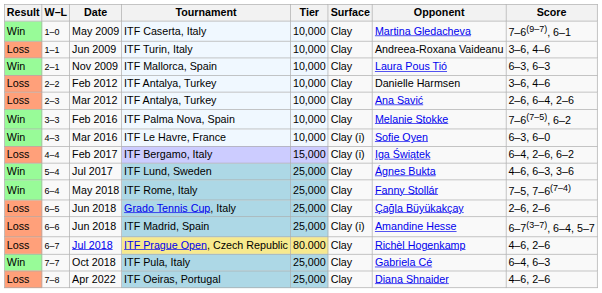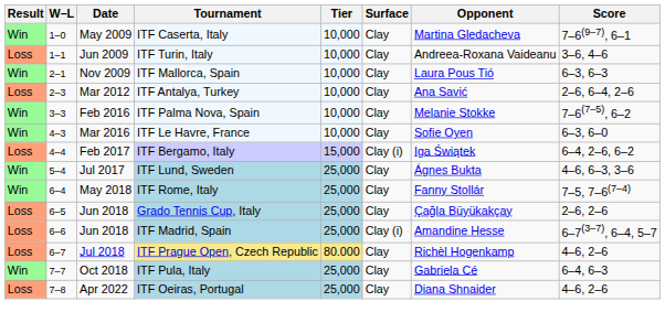- row: Loss | 2–2 | Feb 2012 | ITF Antalya, Turkey | 10,000 | Clay | Danielle Harmsen | 3–6, 4–6
Mar 2016 | Surface: Clay (i) -> Clay
